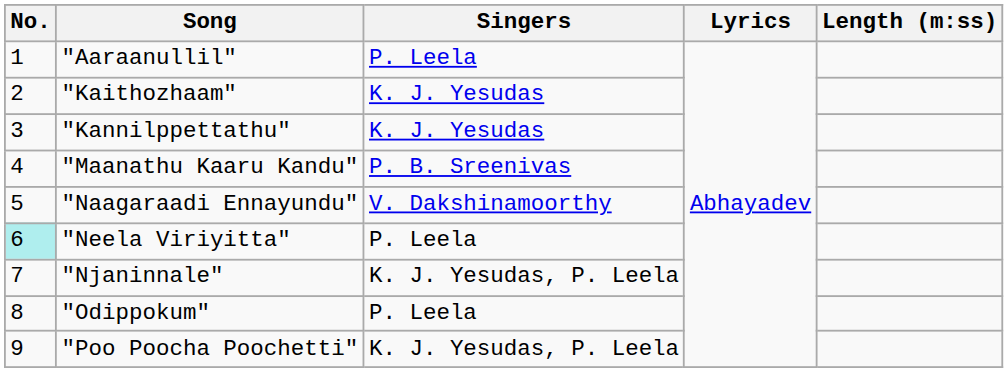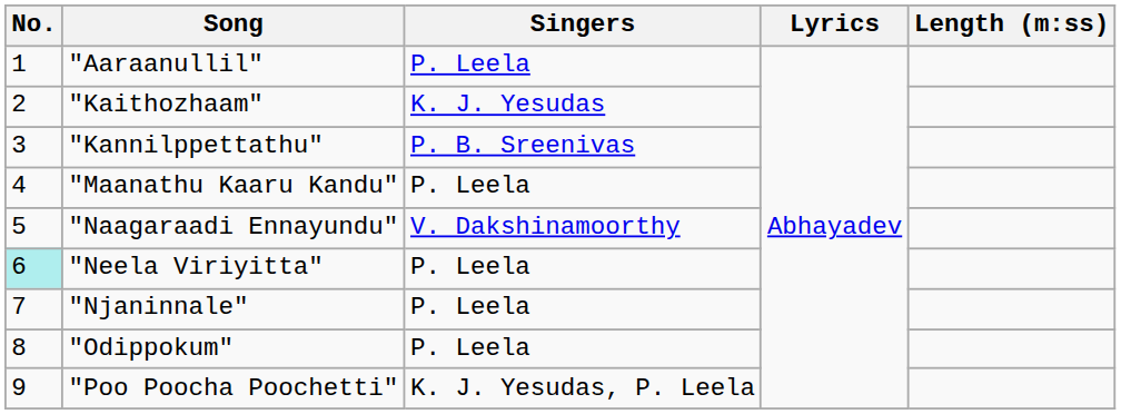"Kannilppettathu" | Singers: K. J. Yesudas -> P. B. Sreenivas
"Maanathu Kaaru Kandu" | Singers: P. B. Sreenivas -> P. Leela
"Njaninnale" | Singers: K. J. Yesudas, P. Leela -> P. Leela
